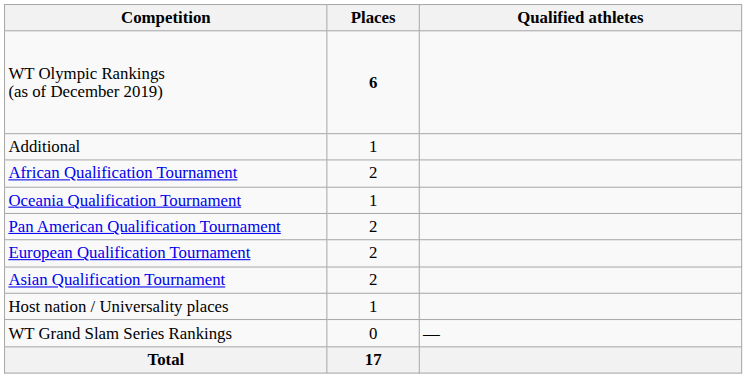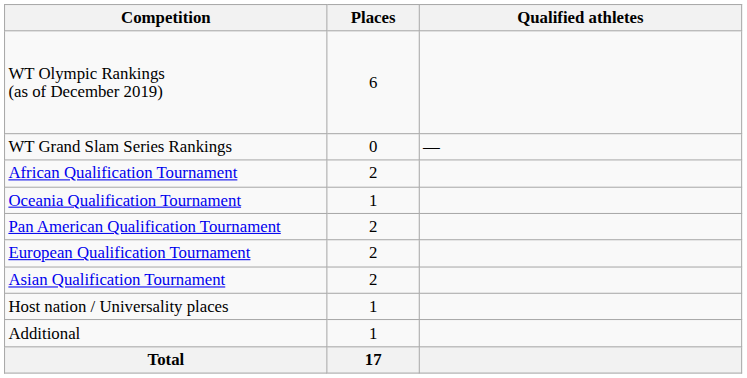WT Olympic Rankings (as of December 2019) | Places: bold -> normal
rows swapped: WT Grand Slam Series Rankings <-> Additional
